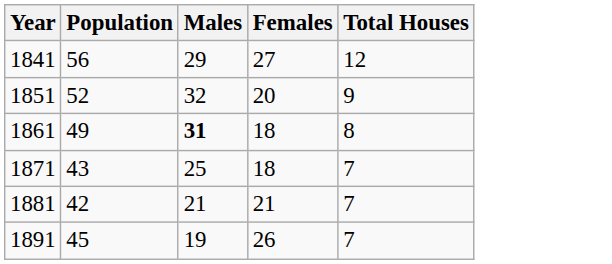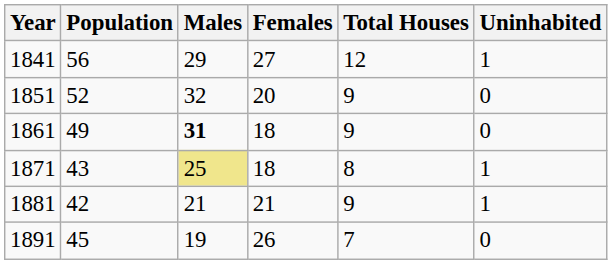+ column: Uninhabited | 1 | 0 | 0 | 1 | 1 | 0
1861 | Total Houses: 8 -> 9
1871 | Males: no background -> khaki background
1871 | Total Houses: 7 -> 8
1881 | Total Houses: 7 -> 9
